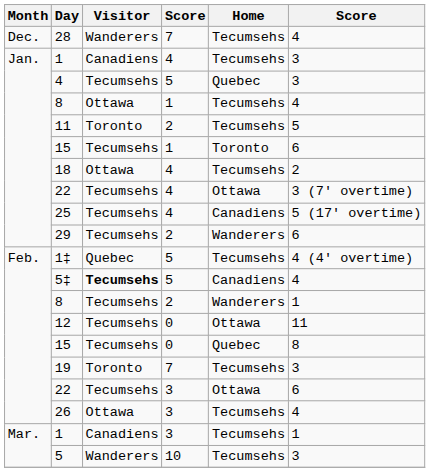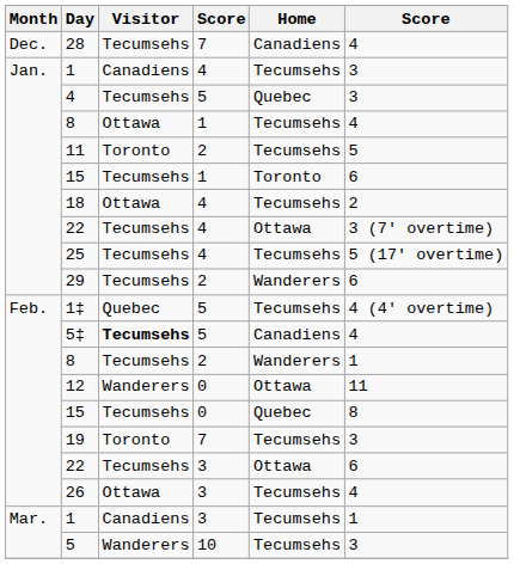28 | Visitor: Wanderers -> Tecumsehs
28 | Home: Tecumsehs -> Canadiens
25 | Home: Canadiens -> Tecumsehs
12 | Visitor: Tecumsehs -> Wanderers
